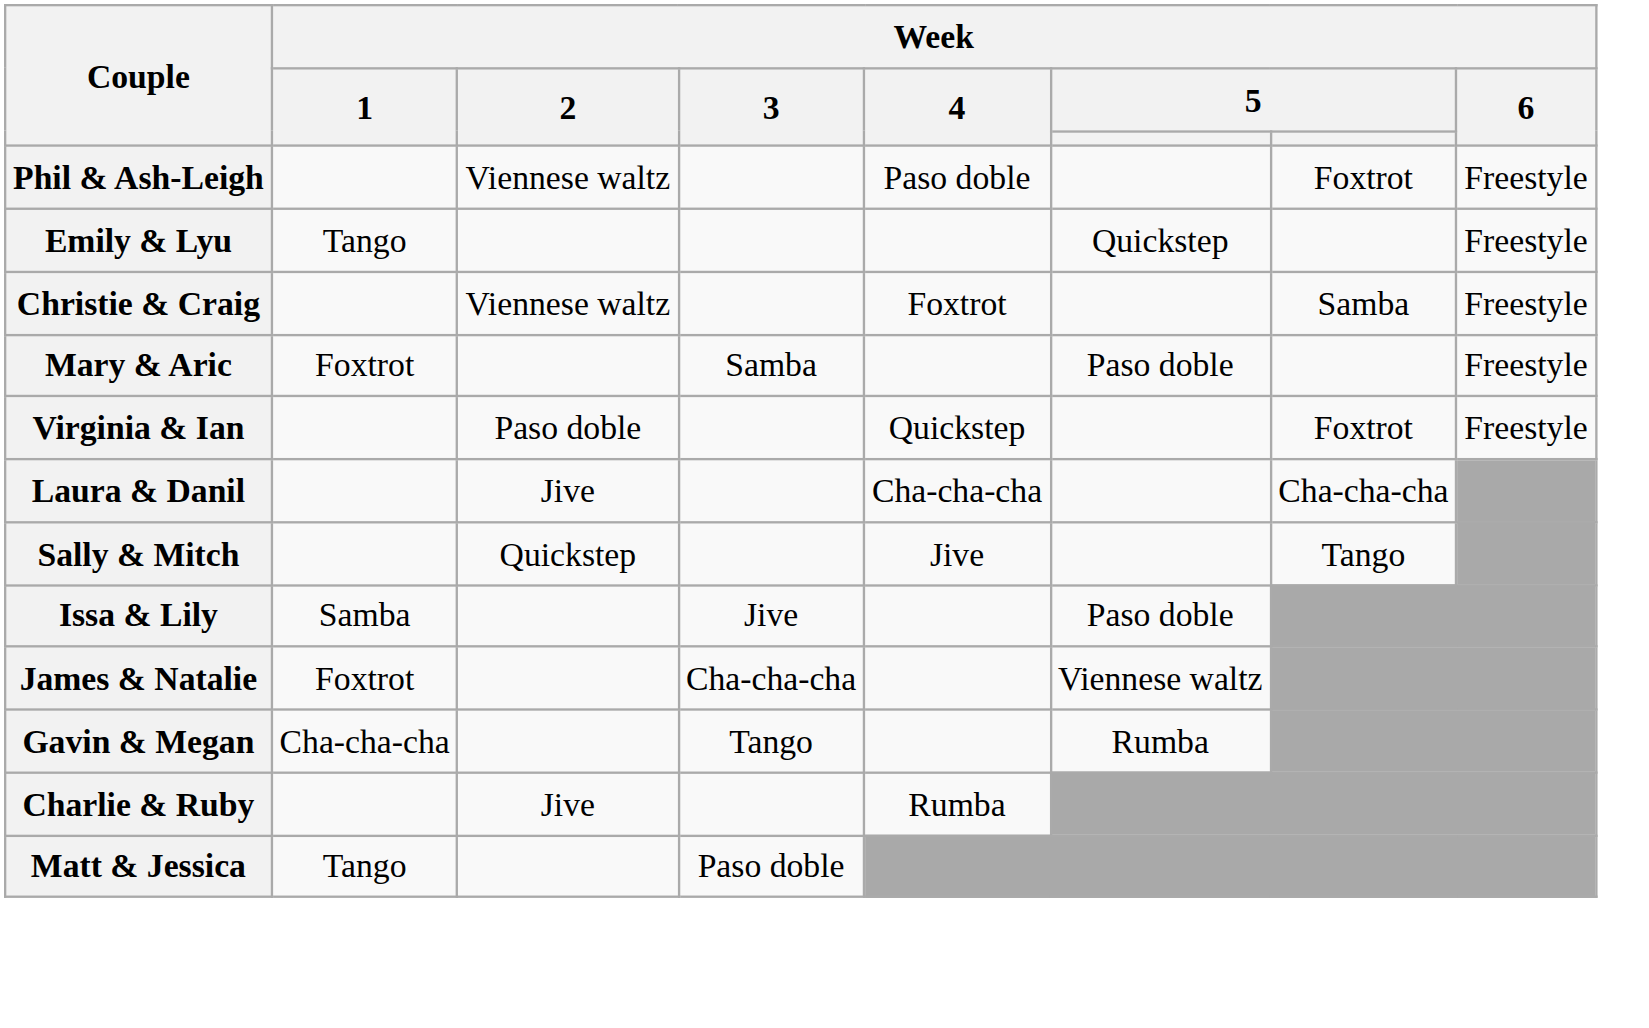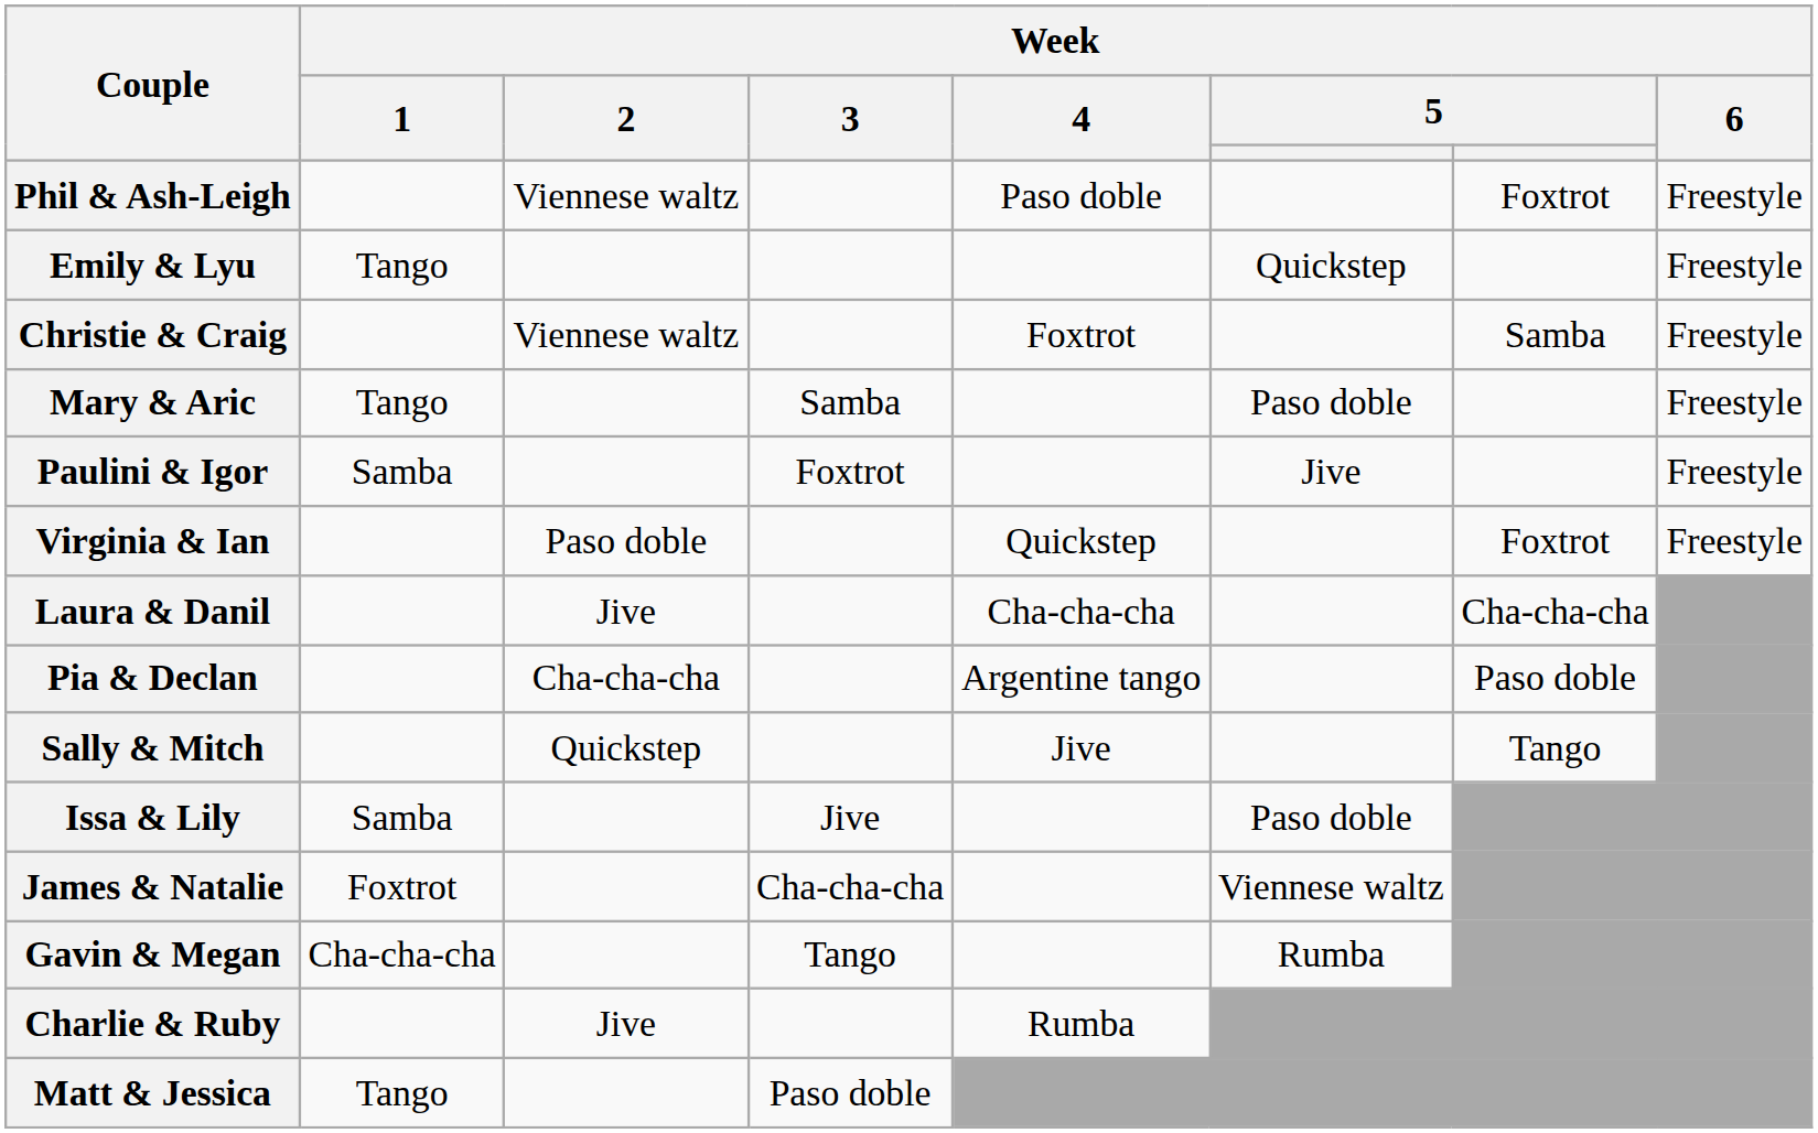Mary & Aric | Week / 1: Foxtrot -> Tango
+ row: Paulini & Igor | Samba | Foxtrot | Jive | Freestyle
+ row: Pia & Declan | Cha-cha-cha | Argentine tango | Paso doble
